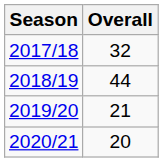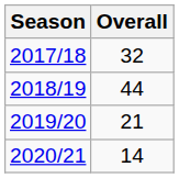2020/21 | Overall: 20 -> 14
